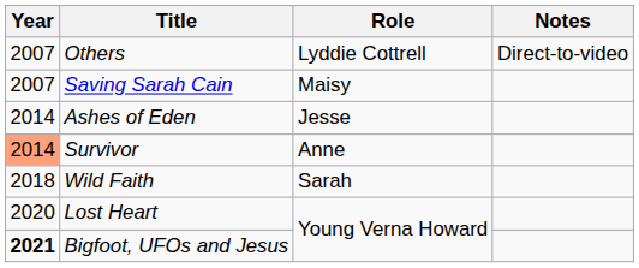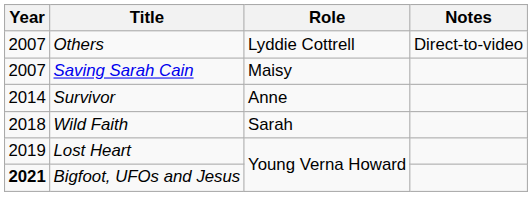- row: 2014 | Ashes of Eden | Jesse
Survivor | Year: lightsalmon background -> no background
Lost Heart | Year: 2020 -> 2019
